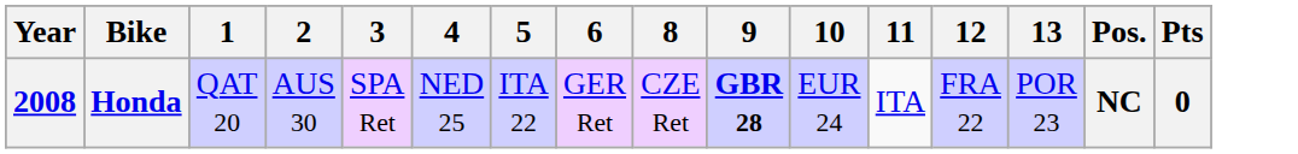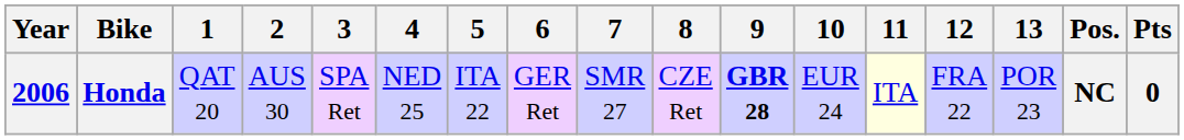+ column: 7 | SMR 27
Honda | Year: 2008 -> 2006
Honda | 11: no background -> lightyellow background
